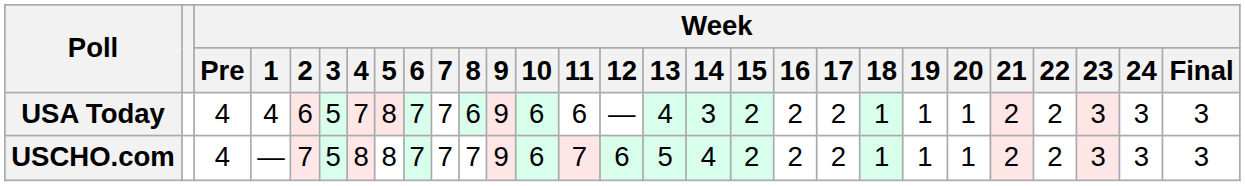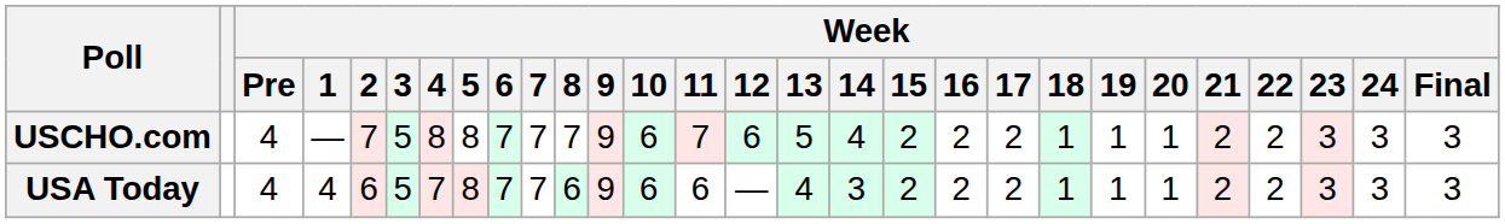rows swapped: USCHO.com <-> USA Today
